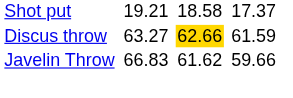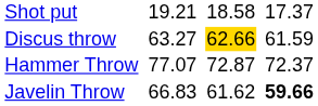+ row: Hammer Throw | 77.07 | 72.87 | 72.37
Javelin Throw | column 7: normal -> bold
